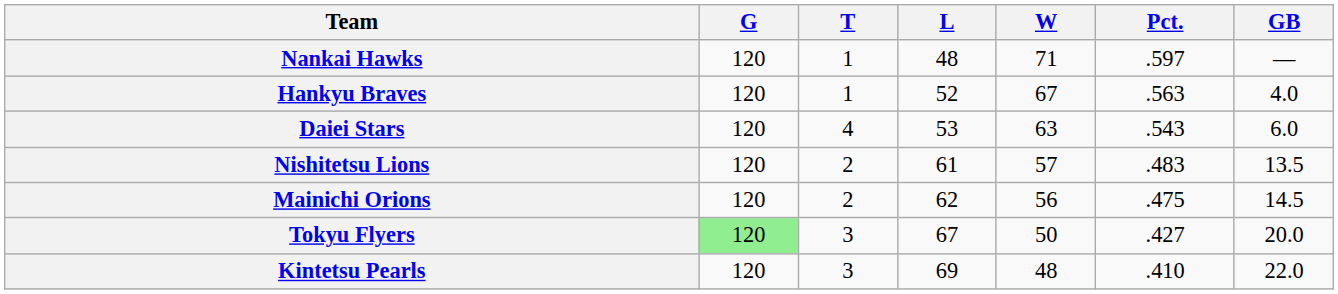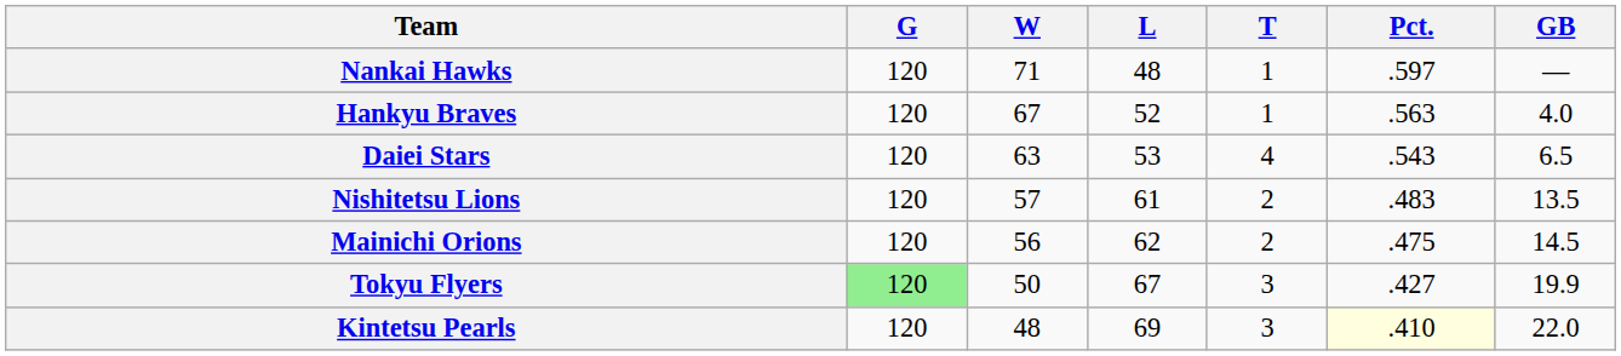columns swapped: W <-> T
Daiei Stars | GB: 6.0 -> 6.5
Tokyu Flyers | GB: 20.0 -> 19.9
Kintetsu Pearls | Pct.: no background -> lightyellow background
